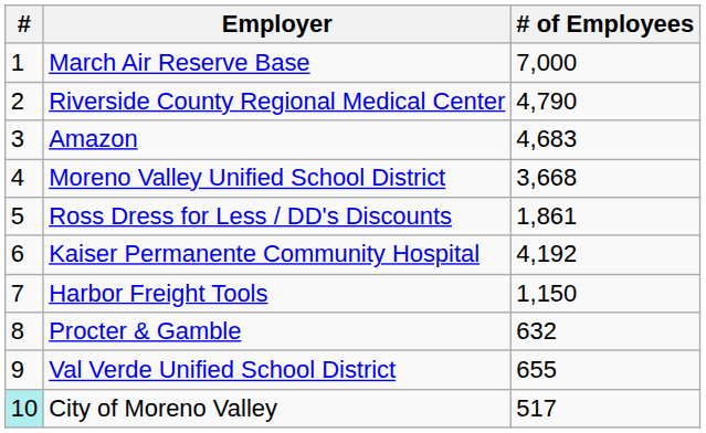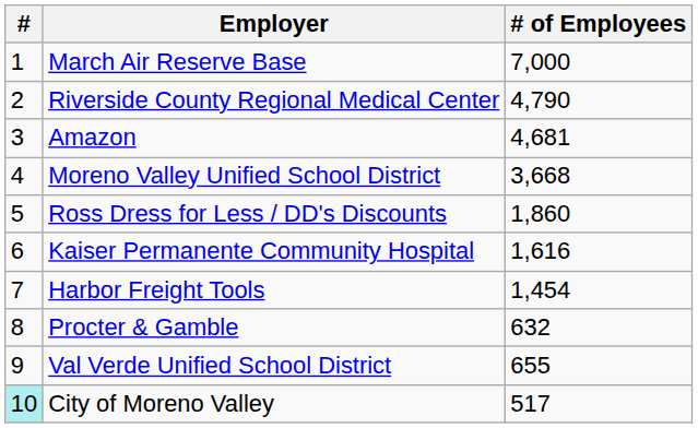Amazon | # of Employees: 4,683 -> 4,681
Ross Dress for Less / DD's Discounts | # of Employees: 1,861 -> 1,860
Kaiser Permanente Community Hospital | # of Employees: 4,192 -> 1,616
Harbor Freight Tools | # of Employees: 1,150 -> 1,454
